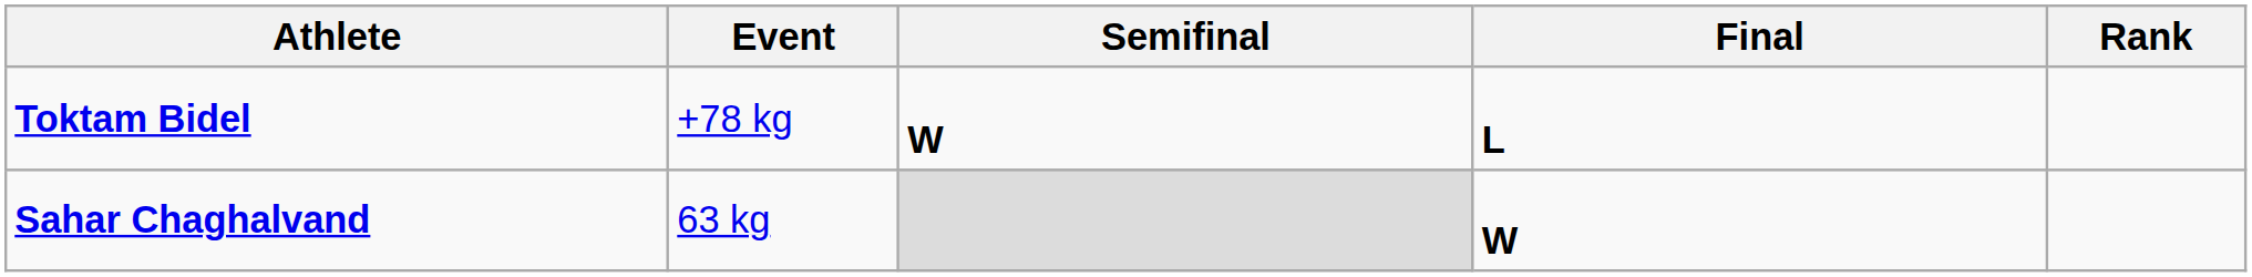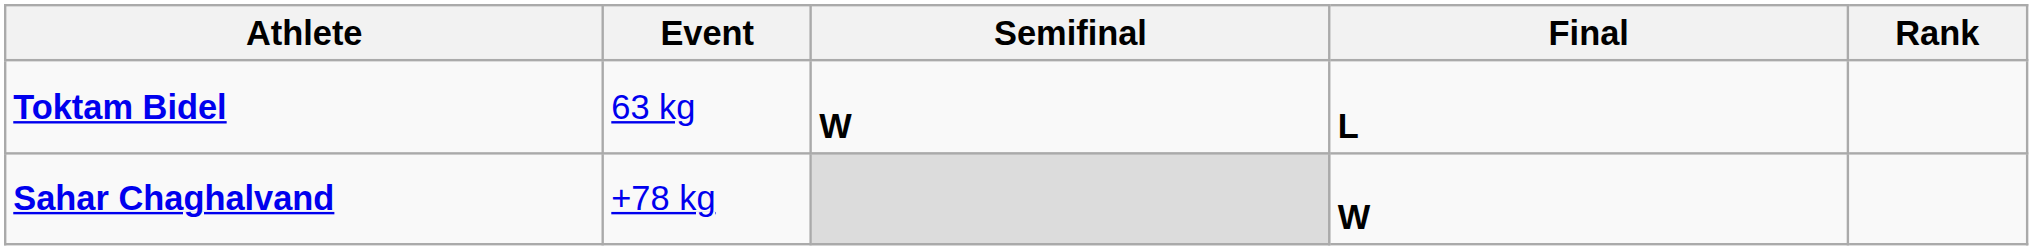Toktam Bidel | Event: +78 kg -> 63 kg
Sahar Chaghalvand | Event: 63 kg -> +78 kg
